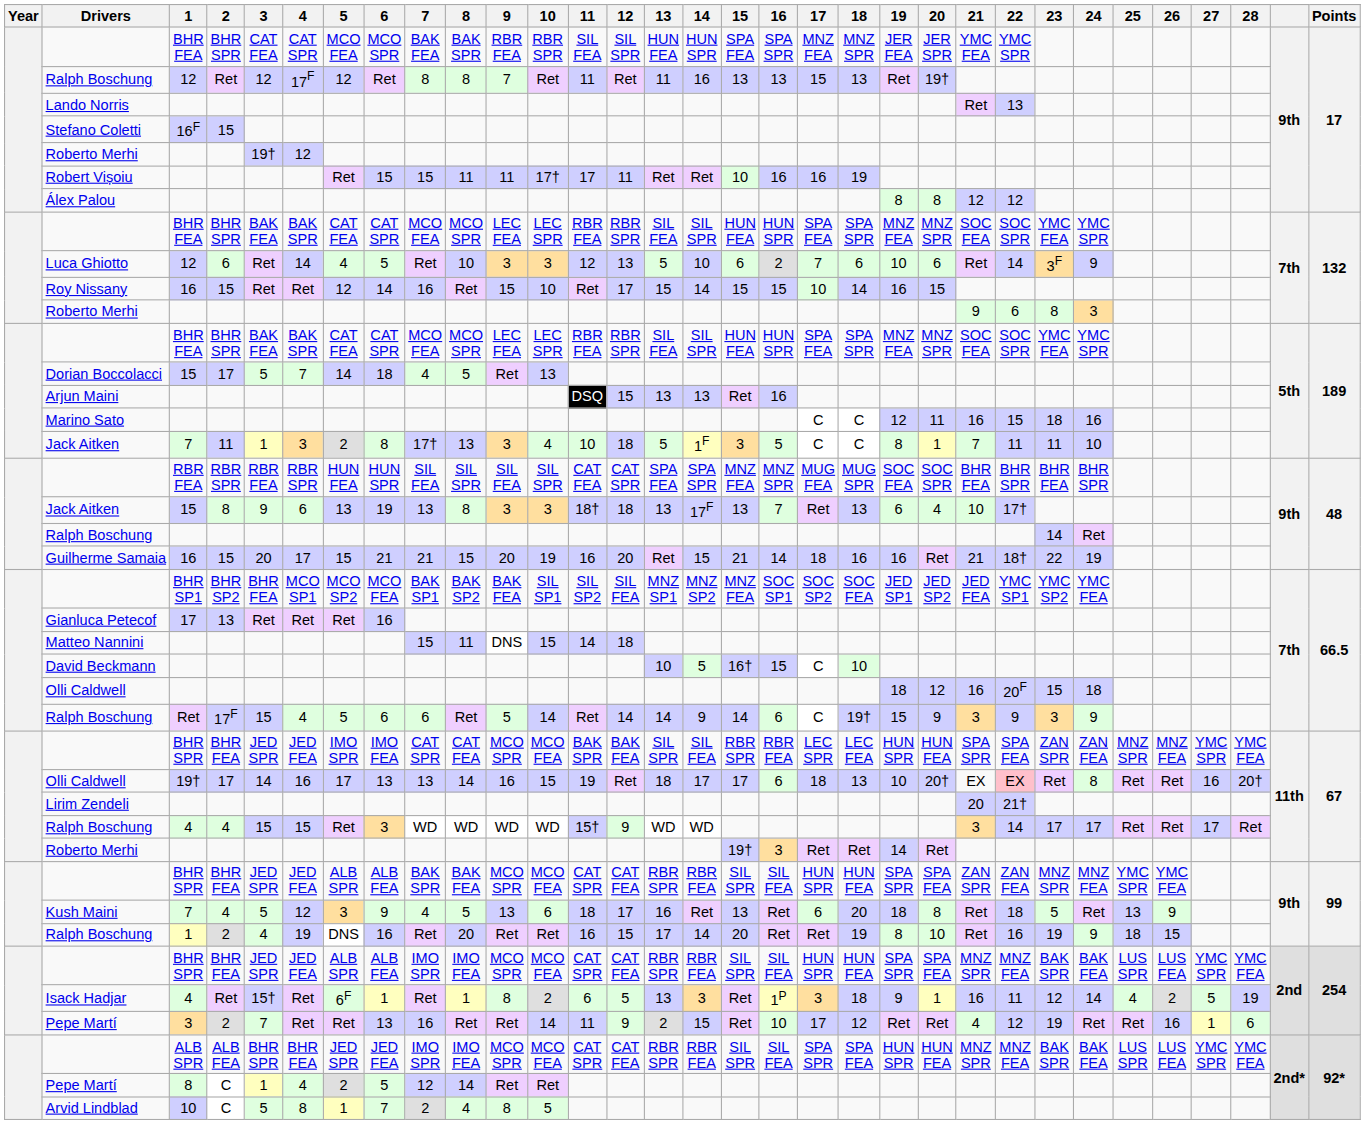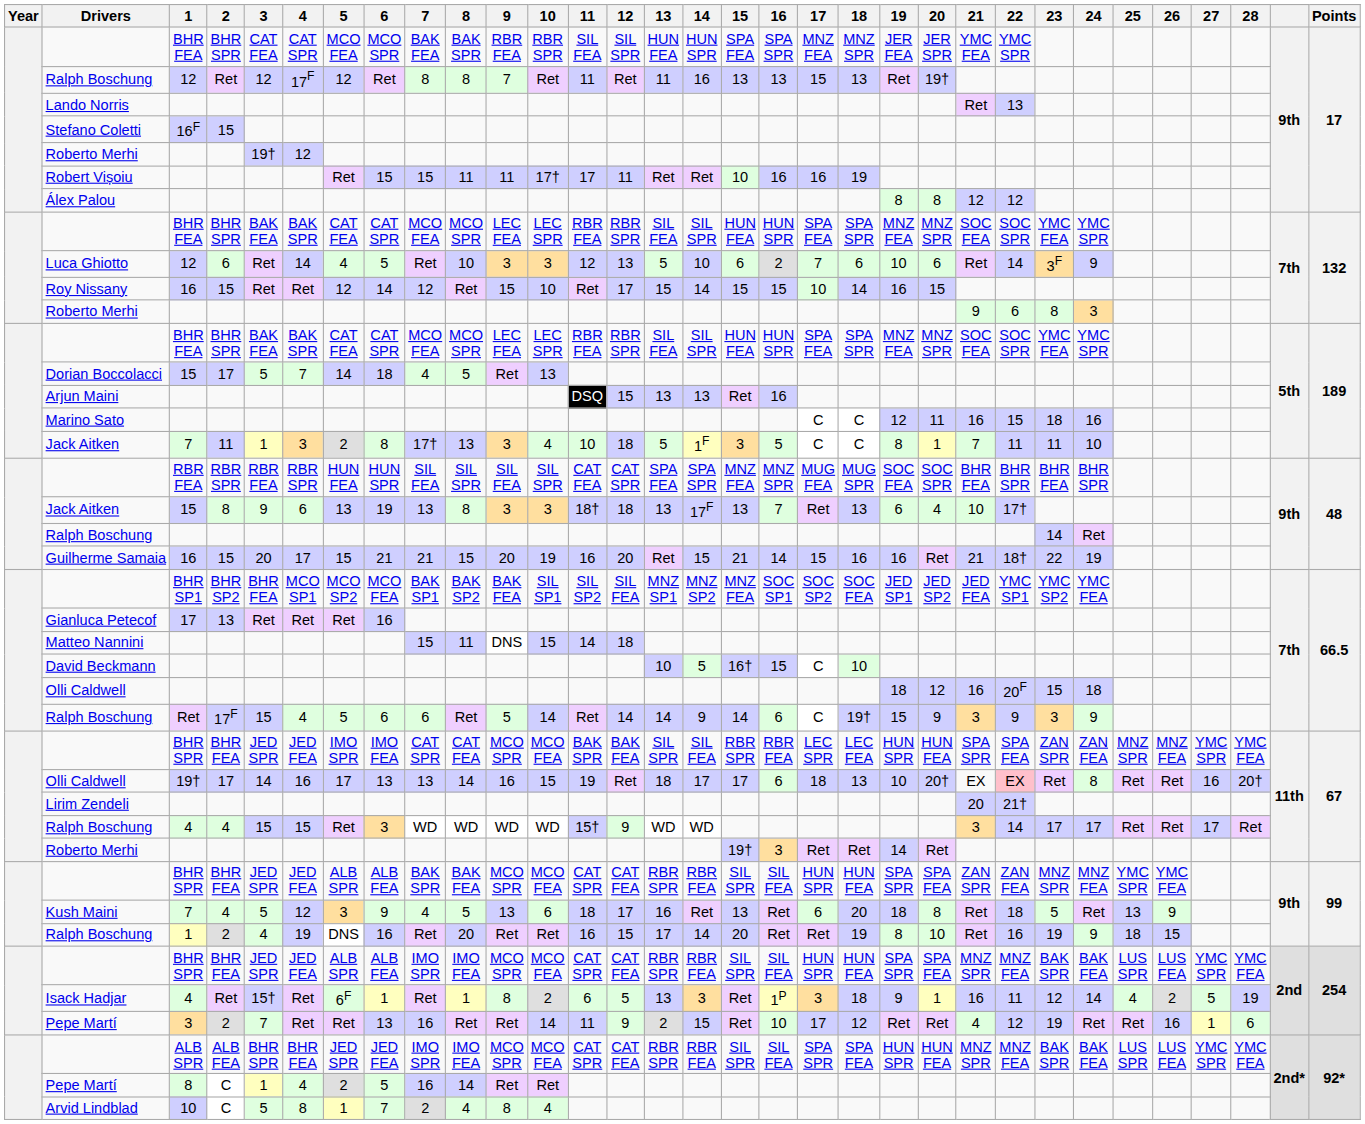Roy Nissany | 7: 16 -> 12
Guilherme Samaia | 17: 18 -> 15
Pepe Martí / 8 | 7: 12 -> 16
Arvid Lindblad | 10: 5 -> 4
